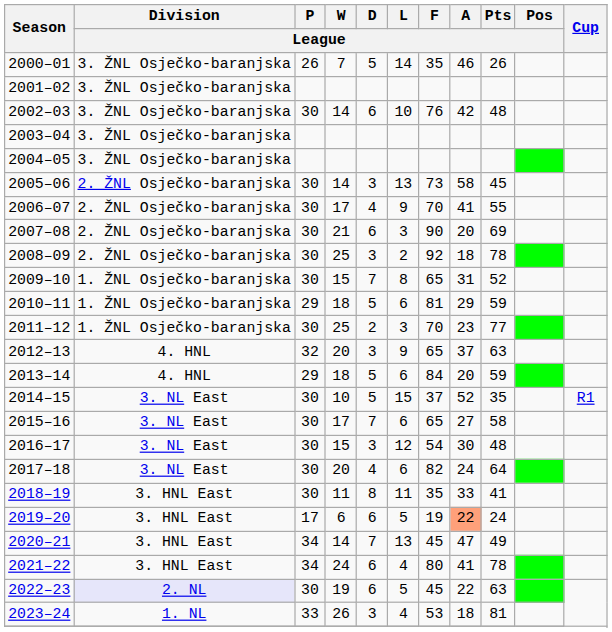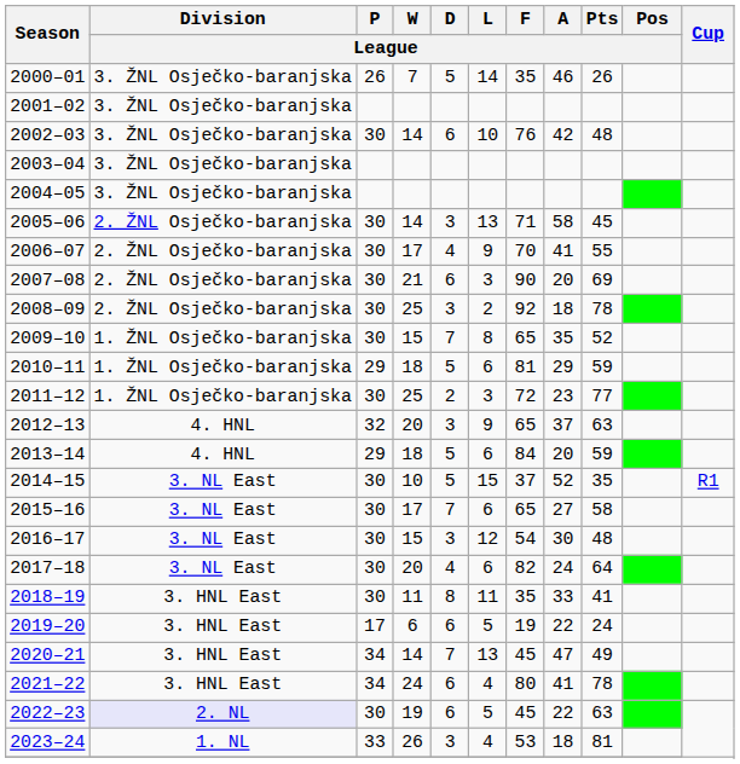2005–06 | F / League: 73 -> 71
2009–10 | A / League: 31 -> 35
2011–12 | F / League: 70 -> 72
2019–20 | A / League: lightsalmon background -> no background
